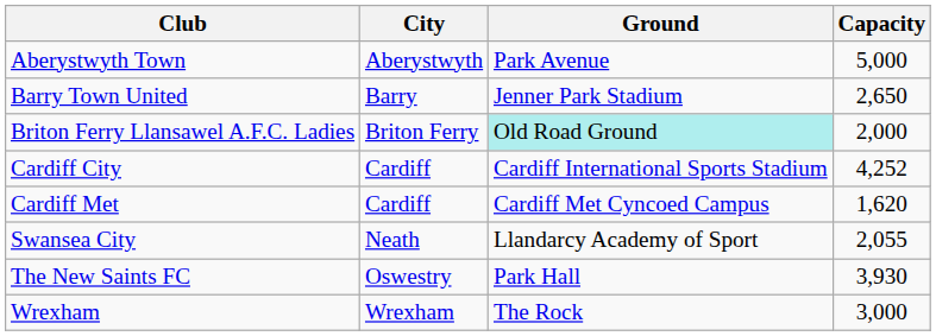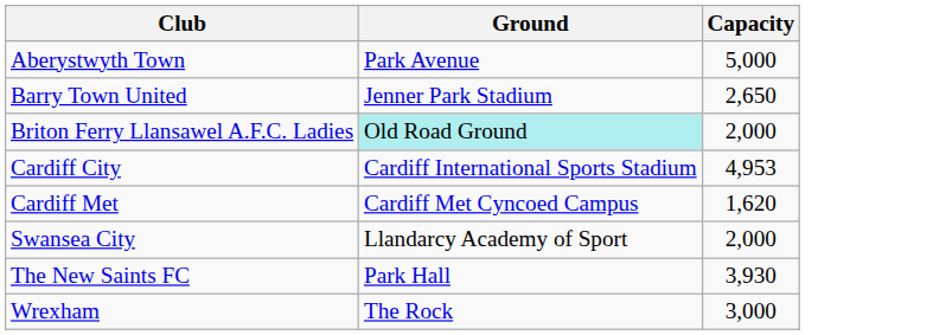- column: City | Aberystwyth | Barry | Briton Ferry | Cardiff | Cardiff | Neath | Oswestry | Wrexham
Cardiff City | Capacity: 4,252 -> 4,953
Swansea City | Capacity: 2,055 -> 2,000
